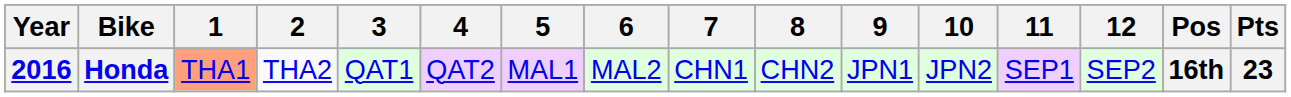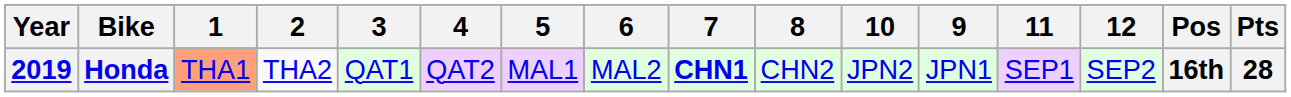columns swapped: 9 <-> 10
Honda | Year: 2016 -> 2019
Honda | 7: normal -> bold
Honda | Pts: 23 -> 28
